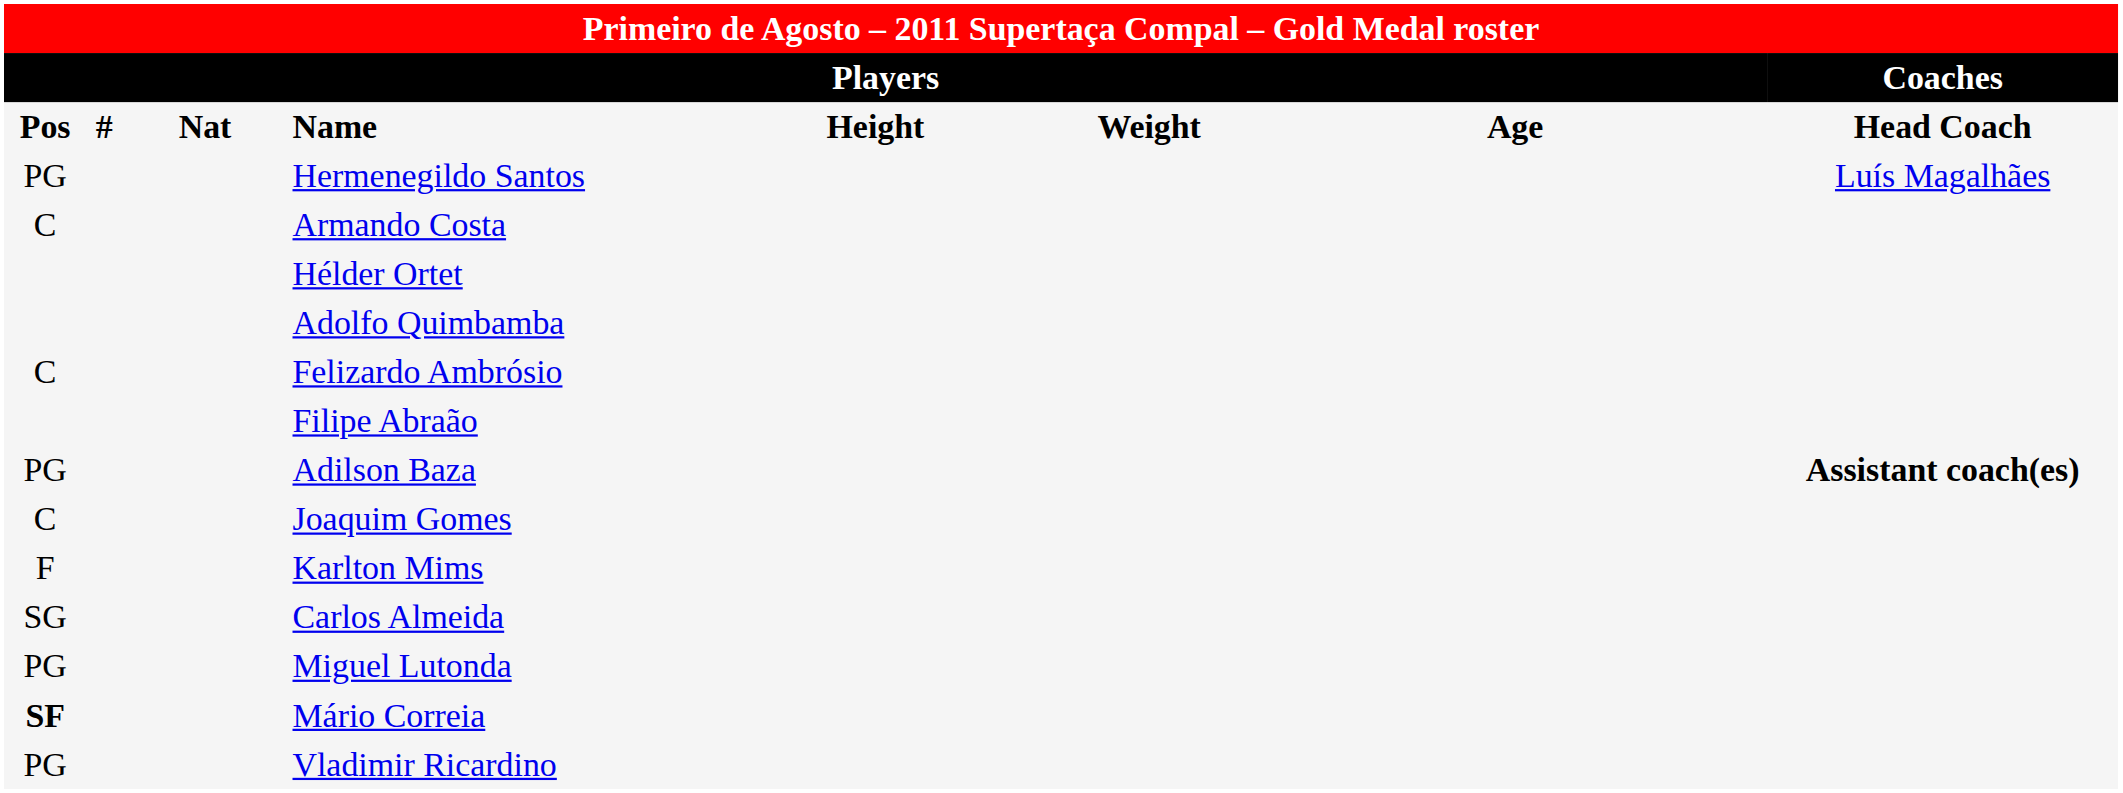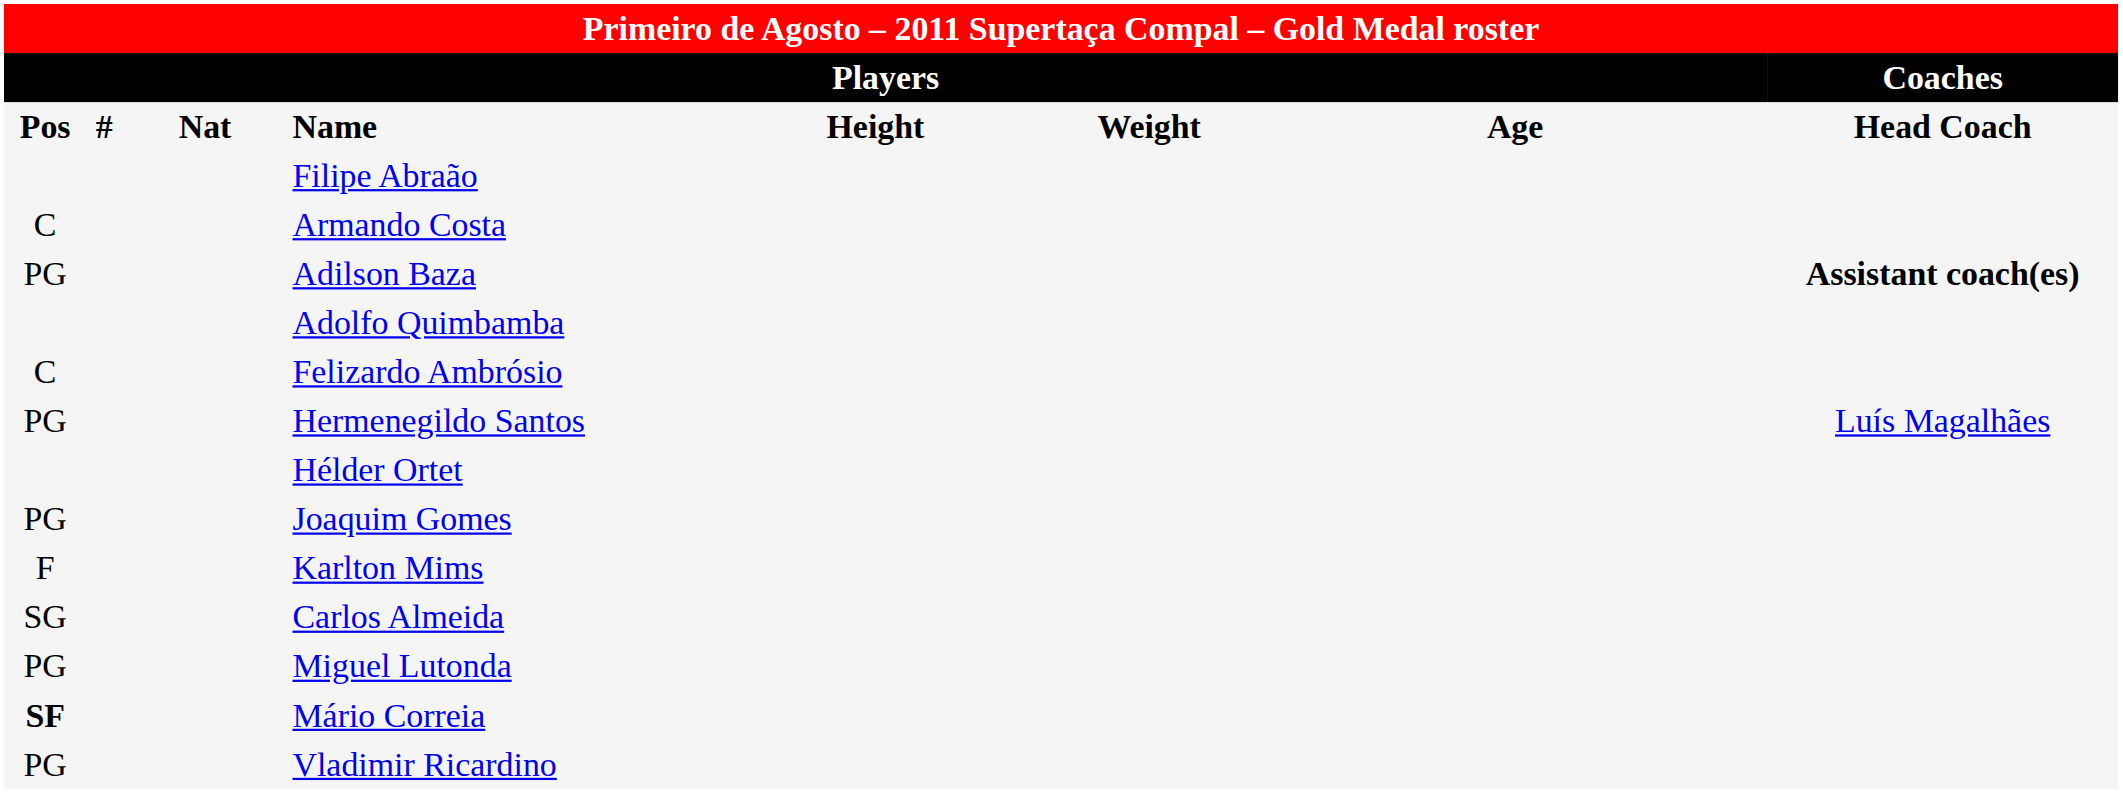rows swapped: Hermenegildo Santos <-> Filipe Abraão
rows swapped: Adilson Baza <-> Hélder Ortet
Joaquim Gomes | column 1: C -> PG
